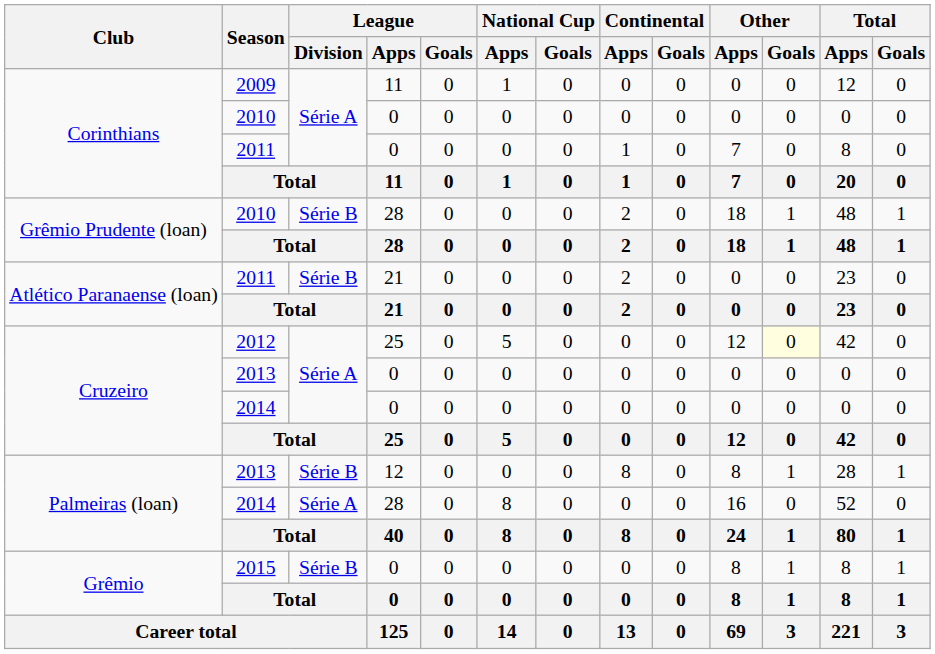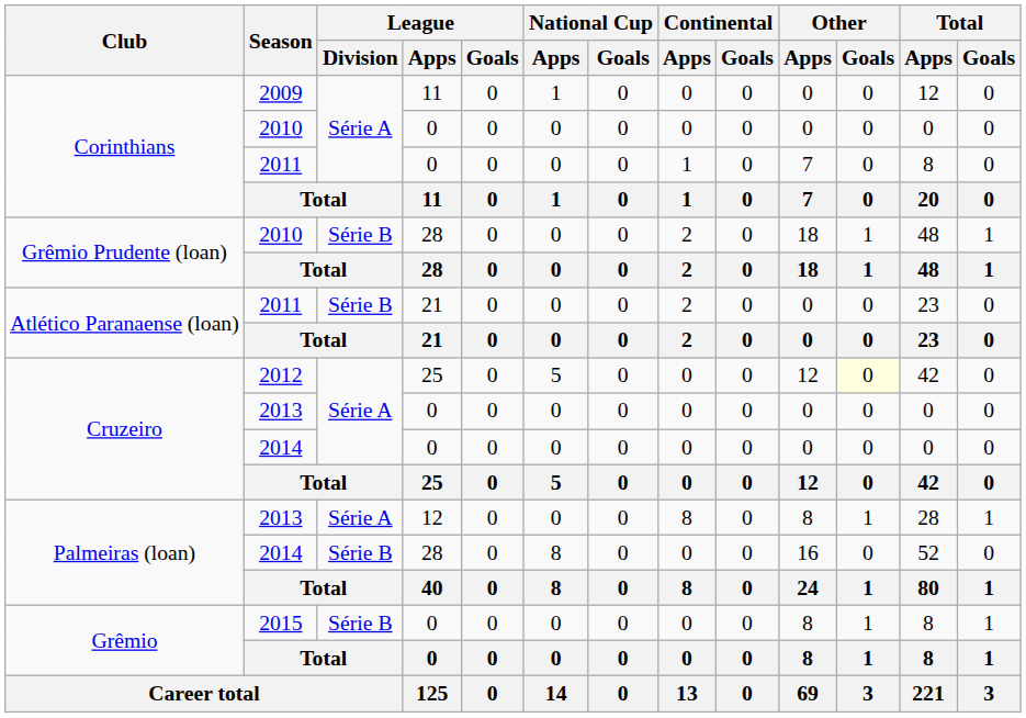Palmeiras (loan) / 2013 | League / Division: Série B -> Série A
Palmeiras (loan) / 2014 | League / Division: Série A -> Série B
